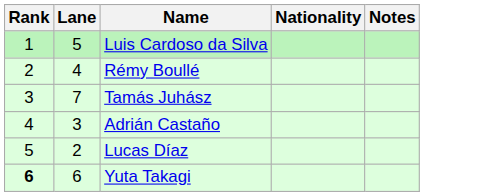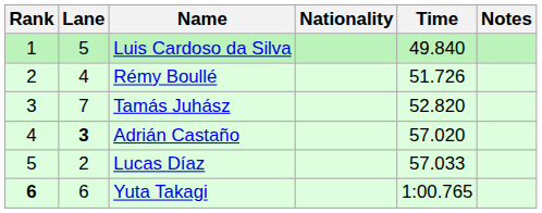+ column: Time | 49.840 | 51.726 | 52.820 | 57.020 | 57.033 | 1:00.765
Adrián Castaño | Lane: normal -> bold
